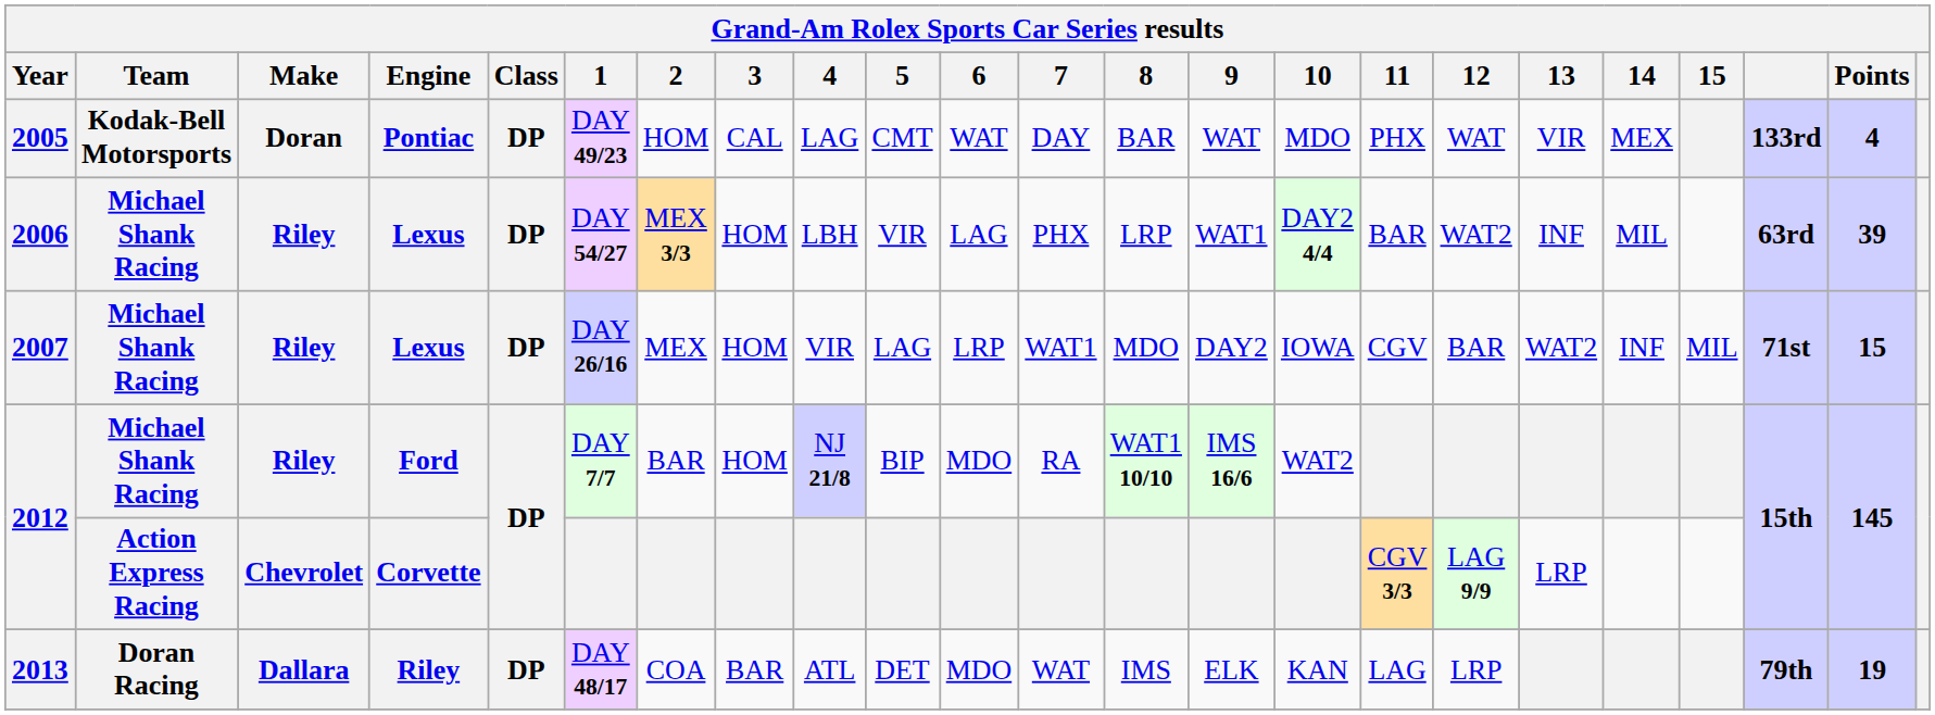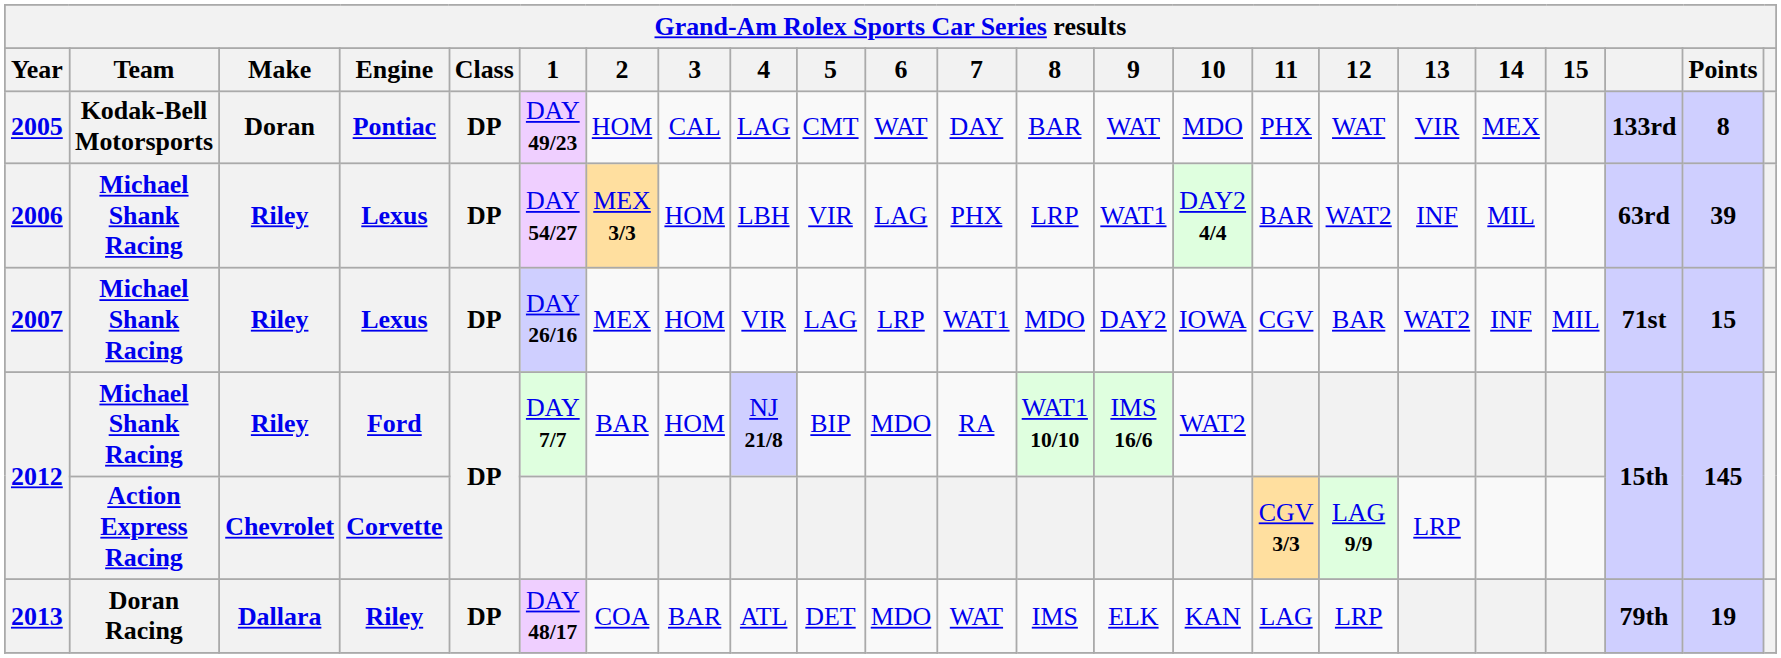2005 | Points: 4 -> 8
